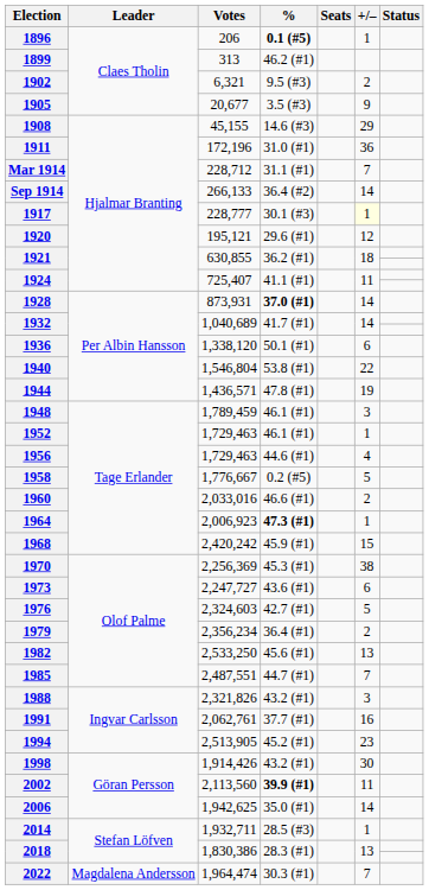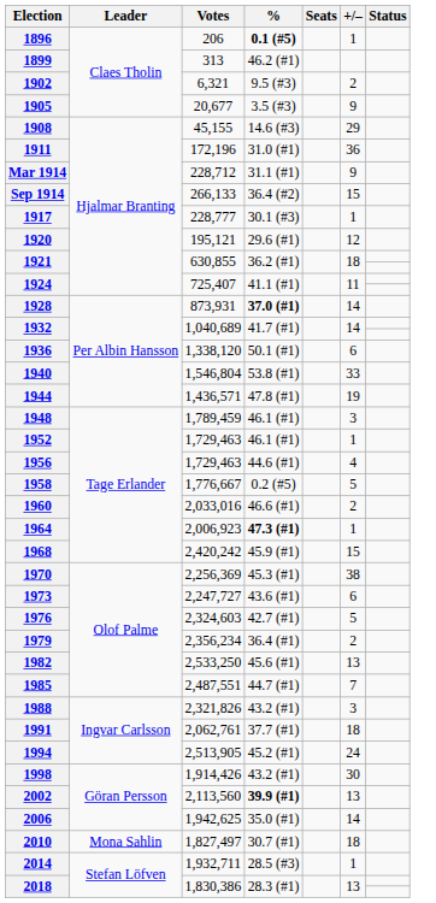Mar 1914 | +/–: 7 -> 9
Sep 1914 | +/–: 14 -> 15
1917 | +/–: lightyellow background -> no background
1940 | +/–: 22 -> 33
1991 | +/–: 16 -> 18
1994 | +/–: 23 -> 24
2002 | +/–: 11 -> 13
+ row: 2010 | Mona Sahlin | 1,827,497 | 30.7 (#1) | 18
- row: 2022 | Magdalena Andersson | 1,964,474 | 30.3 (#1) | 7
